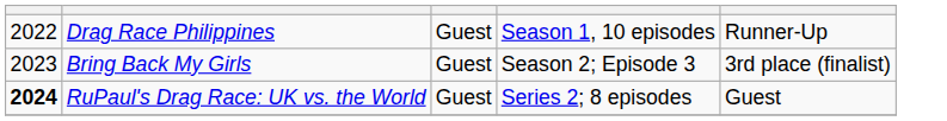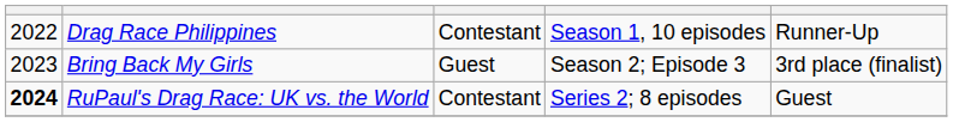Drag Race Philippines | column 3: Guest -> Contestant
RuPaul's Drag Race: UK vs. the World | column 3: Guest -> Contestant
